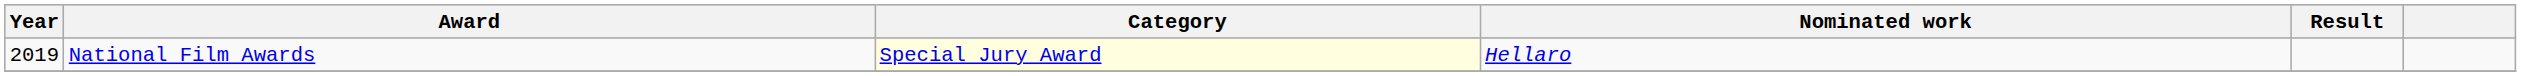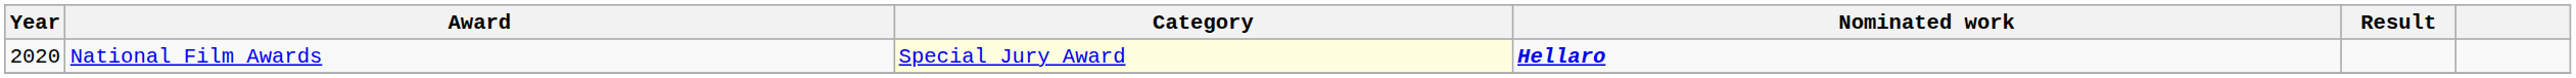National Film Awards | Year: 2019 -> 2020
National Film Awards | Nominated work: normal -> bold
